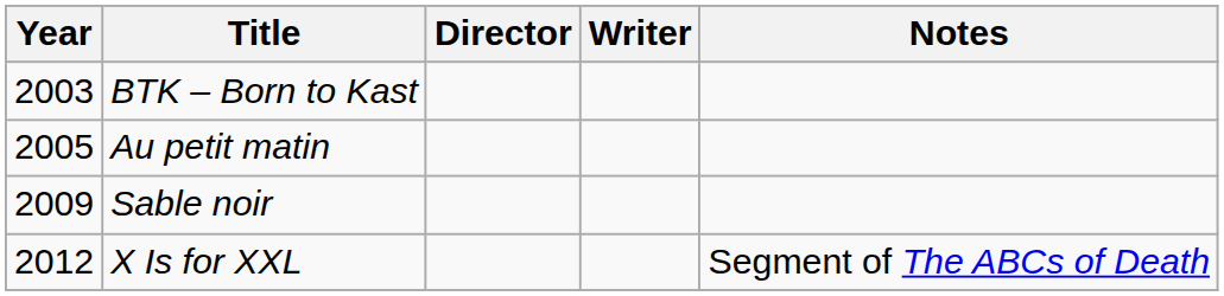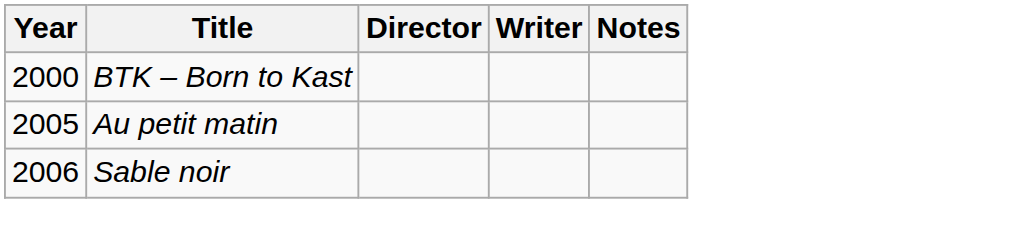BTK – Born to Kast | Year: 2003 -> 2000
Sable noir | Year: 2009 -> 2006
- row: 2012 | X Is for XXL | Segment of The ABCs of Death
